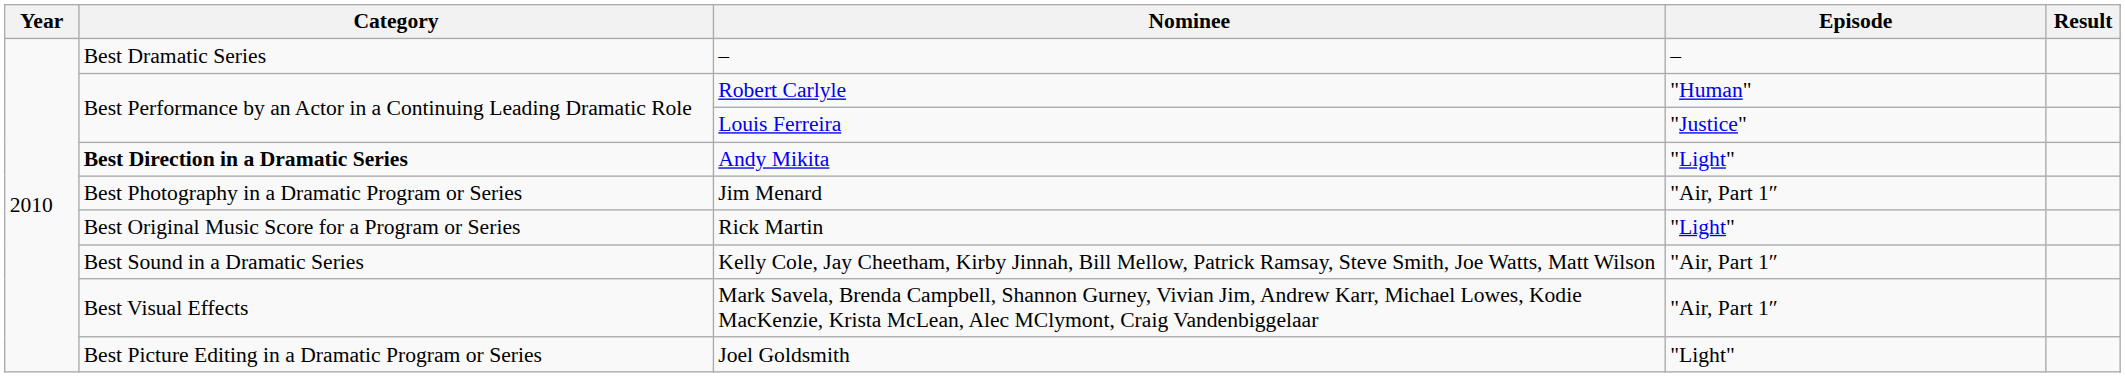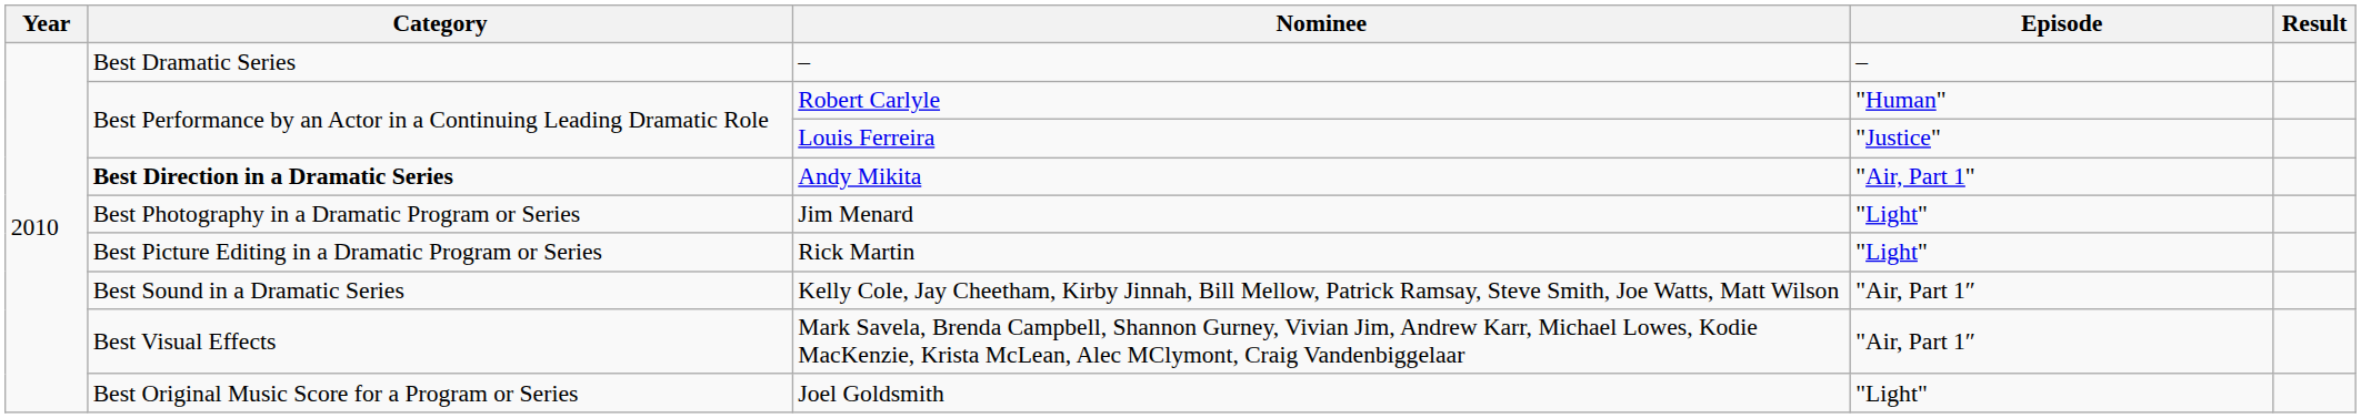Andy Mikita | Episode: "Light" -> "Air, Part 1"
Jim Menard | Episode: "Air, Part 1″ -> "Light"
Rick Martin | Category: Best Original Music Score for a Program or Series -> Best Picture Editing in a Dramatic Program or Series
Joel Goldsmith | Category: Best Picture Editing in a Dramatic Program or Series -> Best Original Music Score for a Program or Series
